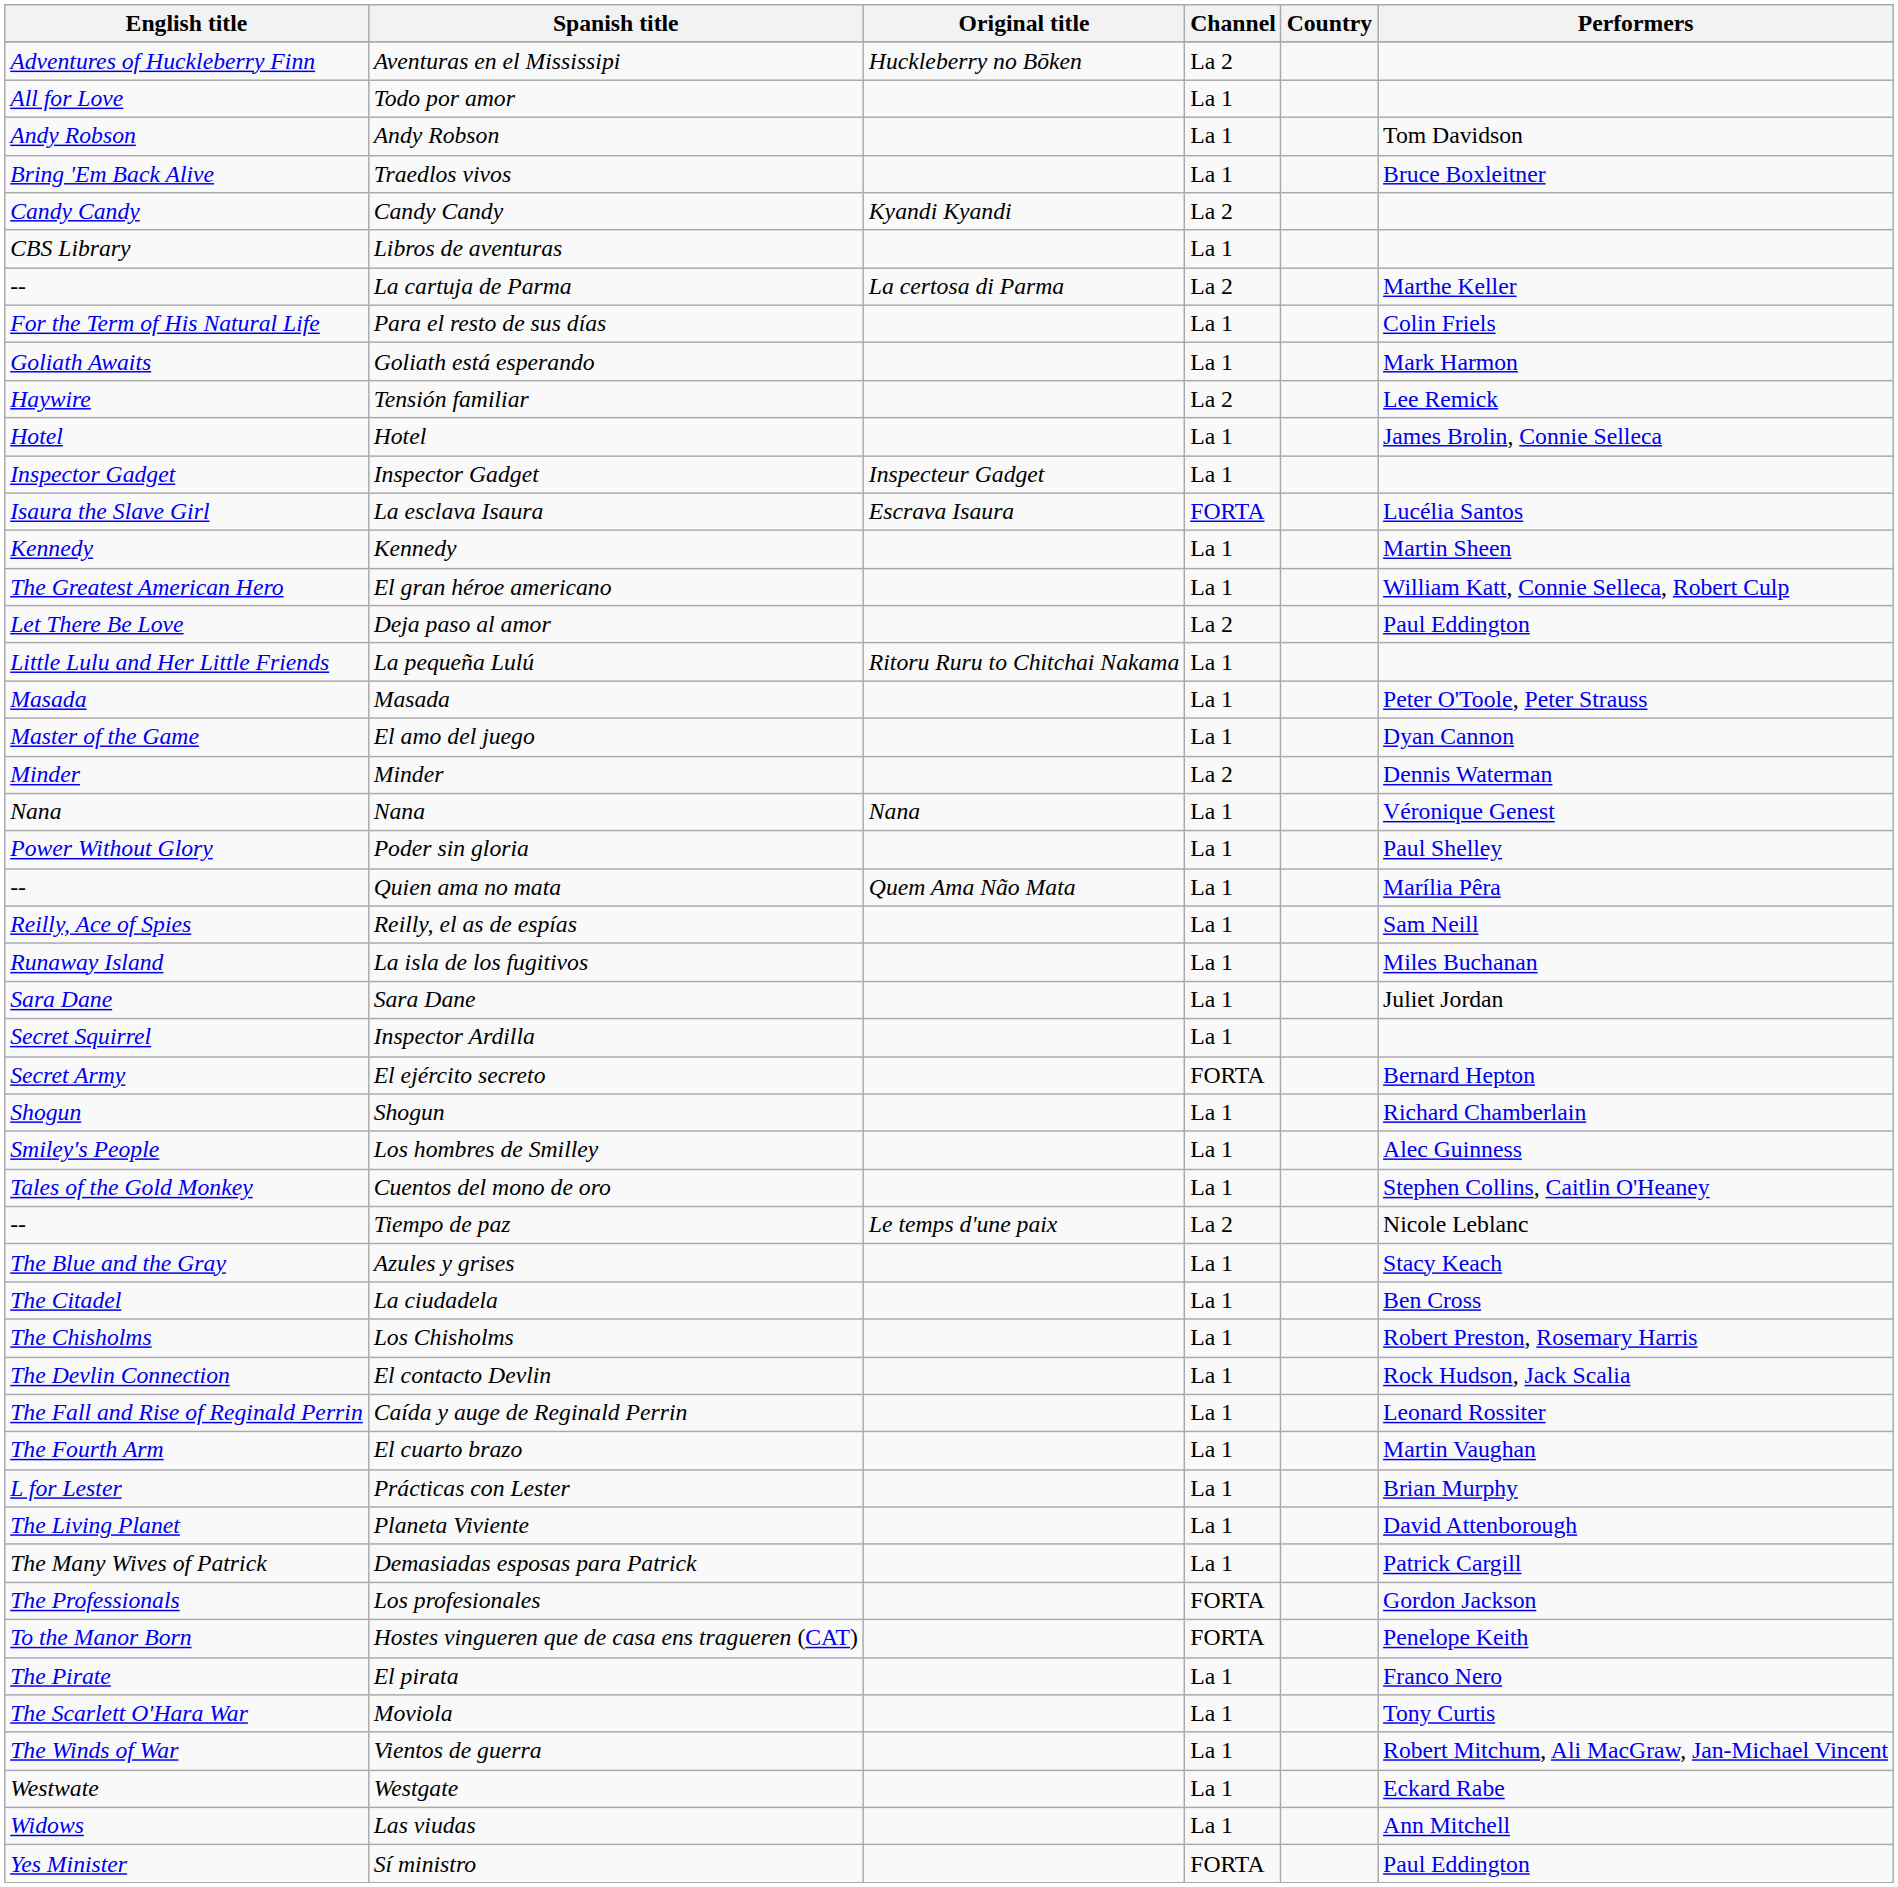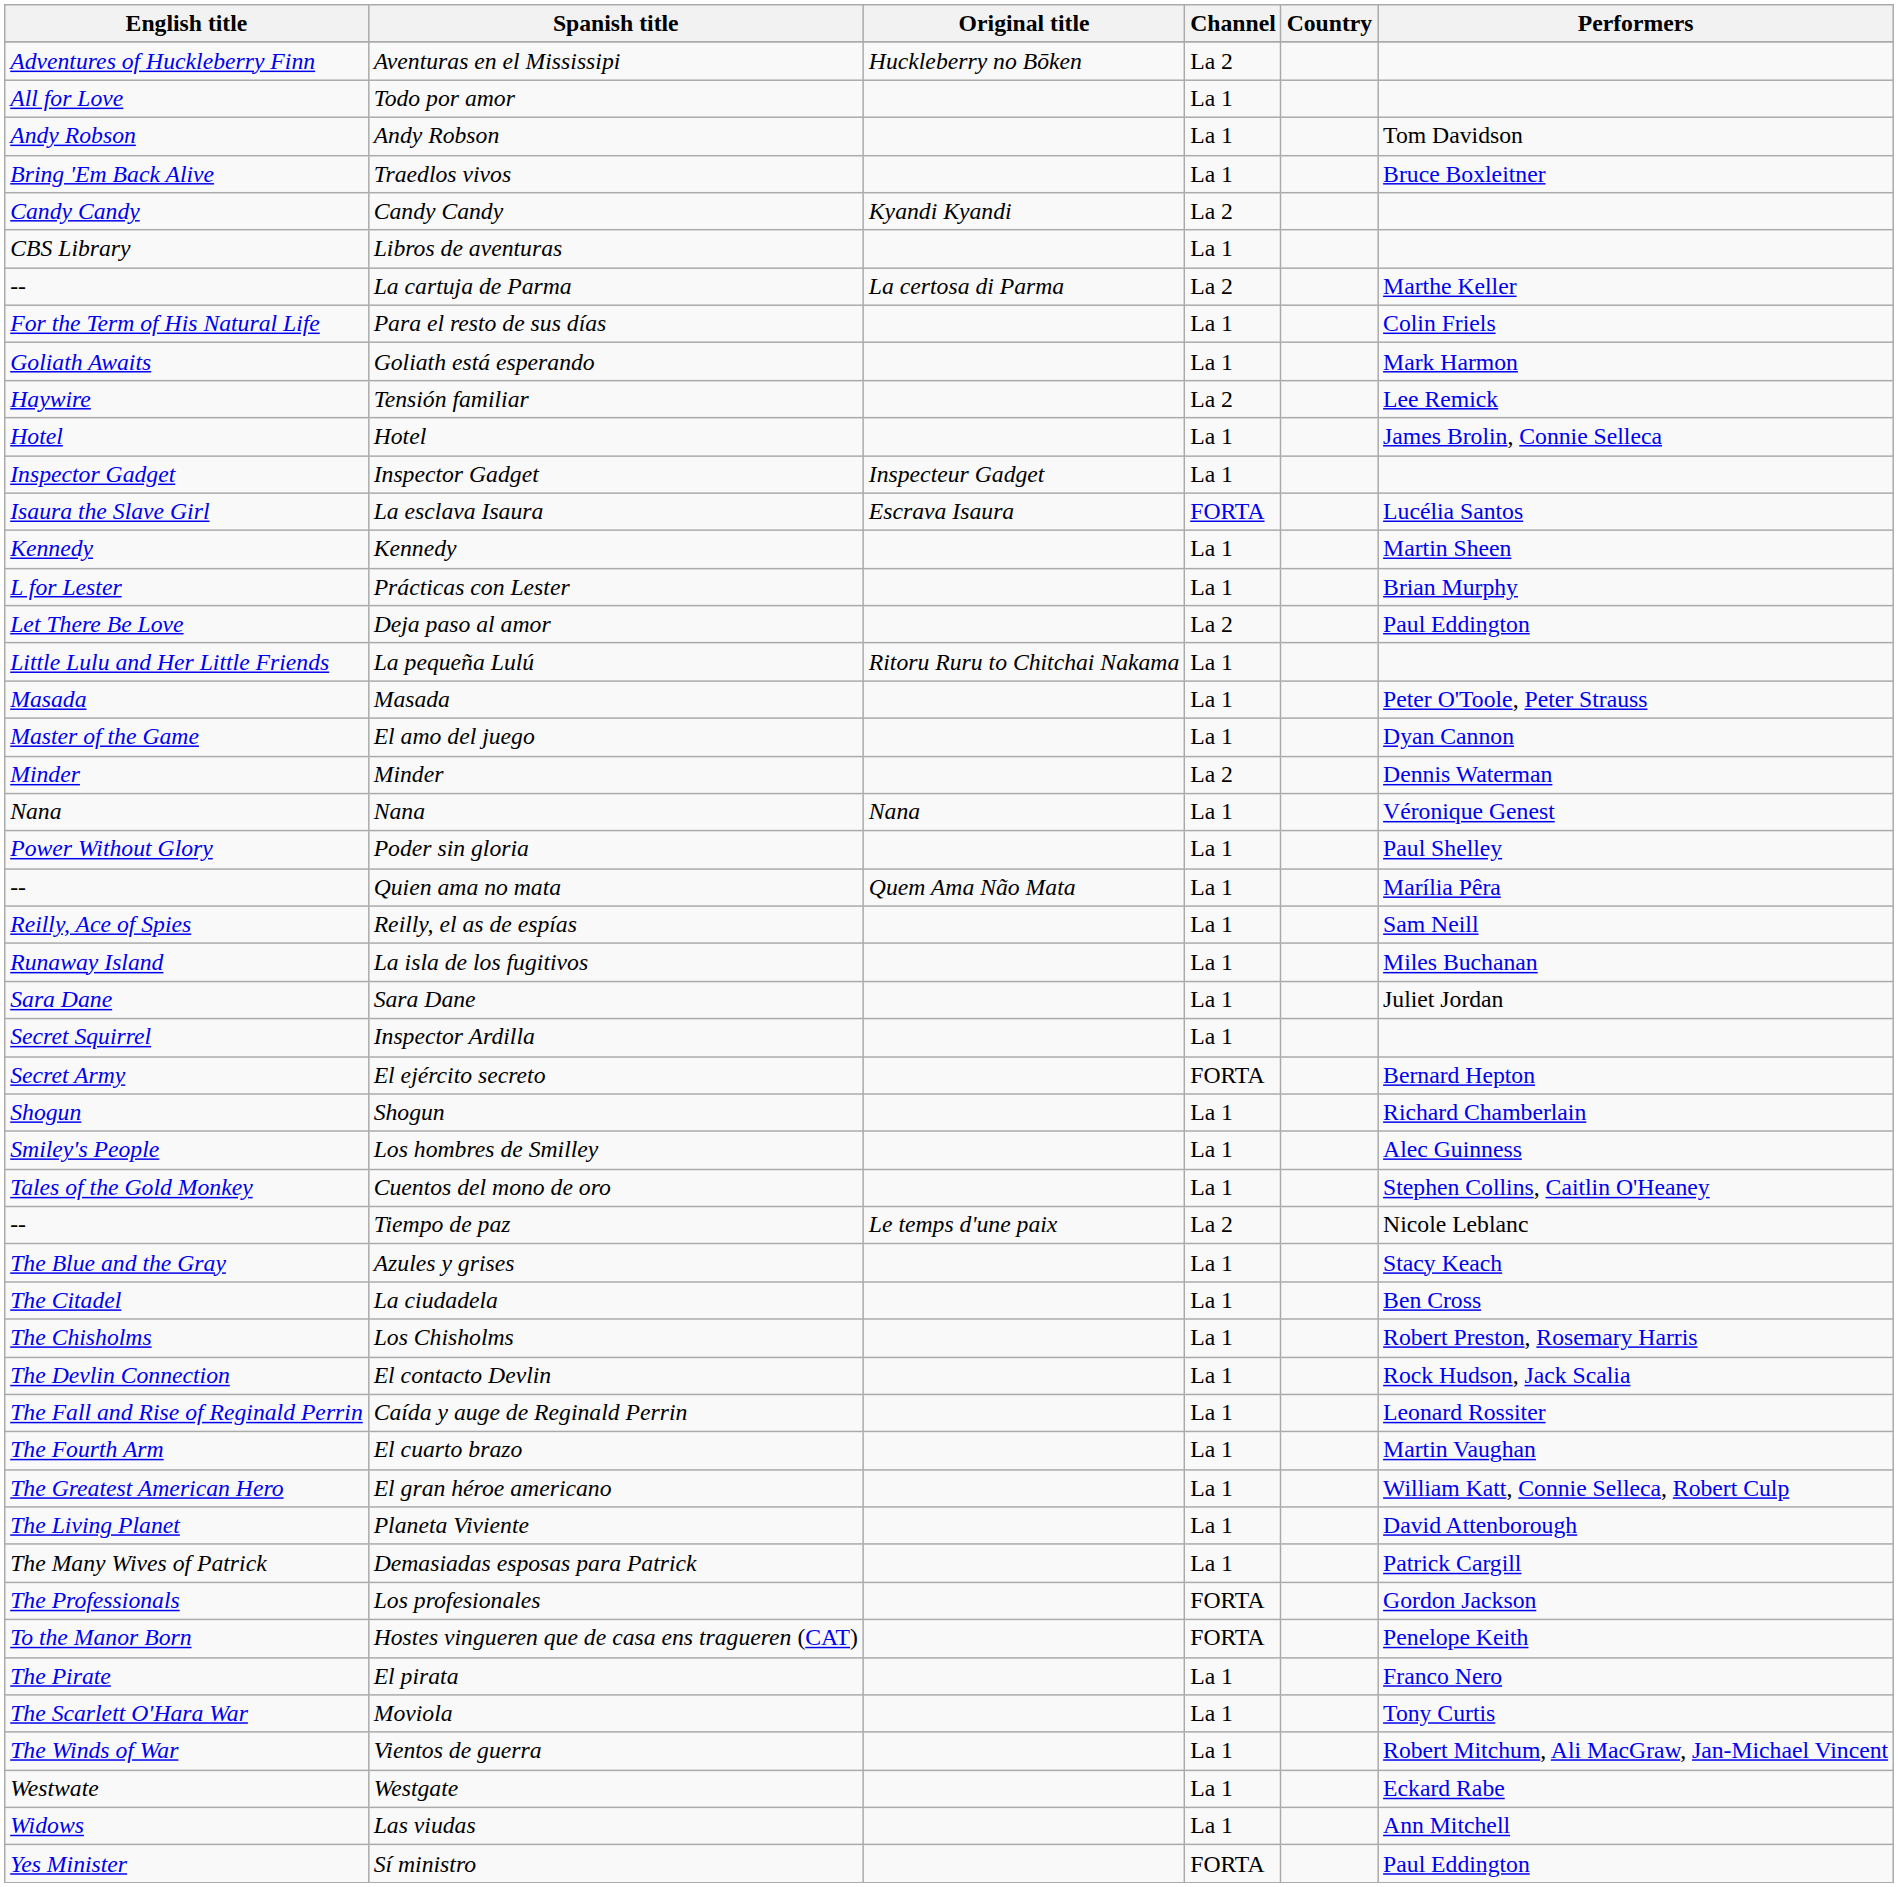rows swapped: Prácticas con Lester <-> El gran héroe americano
